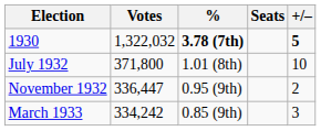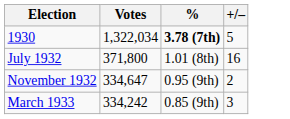- column: Seats
1930 | Votes: 1,322,032 -> 1,322,034
1930 | +/–: bold -> normal
July 1932 | +/–: 10 -> 16
November 1932 | Votes: 336,447 -> 334,647
